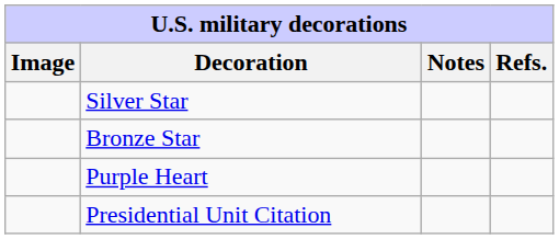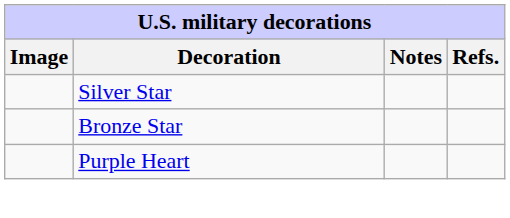- row: Presidential Unit Citation
